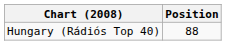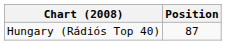Hungary (Rádiós Top 40) | Position: 88 -> 87
